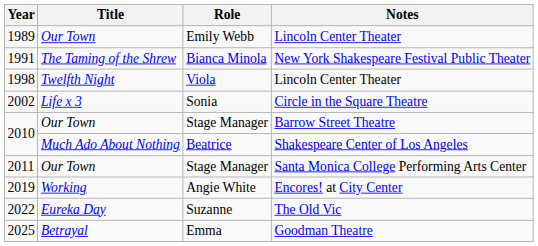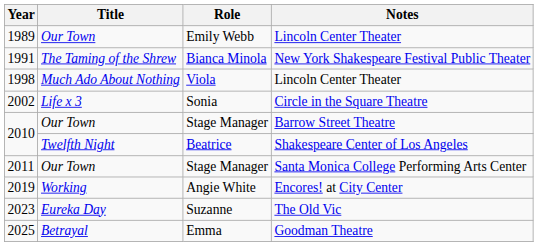Viola | Title: Twelfth Night -> Much Ado About Nothing
Beatrice | Title: Much Ado About Nothing -> Twelfth Night
Suzanne | Year: 2022 -> 2023
